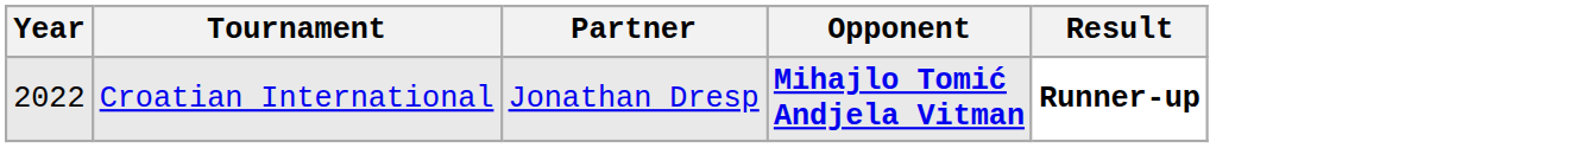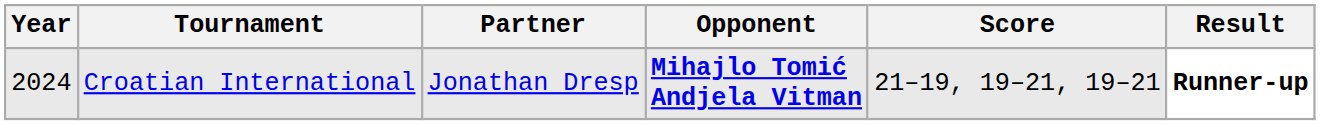+ column: Score | 21–19, 19–21, 19–21
Croatian International | Year: 2022 -> 2024
